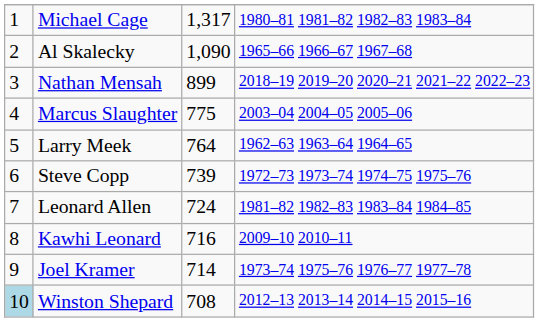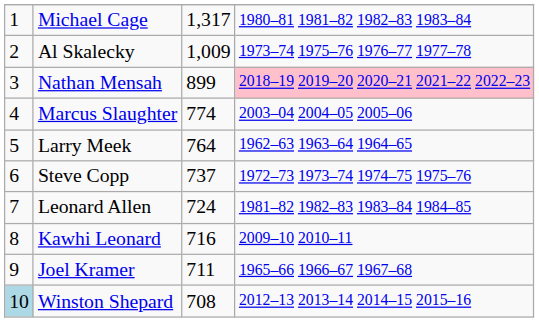Al Skalecky | column 3: 1,090 -> 1,009
Al Skalecky | column 4: 1965–66 1966–67 1967–68 -> 1973–74 1975–76 1976–77 1977–78
Nathan Mensah | column 4: no background -> pink background
Marcus Slaughter | column 3: 775 -> 774
Steve Copp | column 3: 739 -> 737
Joel Kramer | column 3: 714 -> 711
Joel Kramer | column 4: 1973–74 1975–76 1976–77 1977–78 -> 1965–66 1966–67 1967–68
